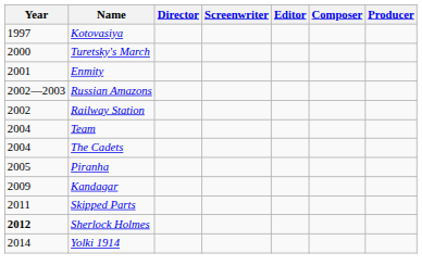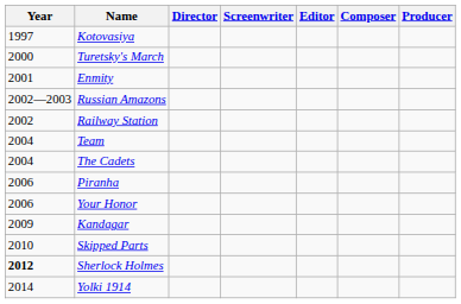Piranha | Year: 2005 -> 2006
+ row: 2006 | Your Honor
Skipped Parts | Year: 2011 -> 2010
